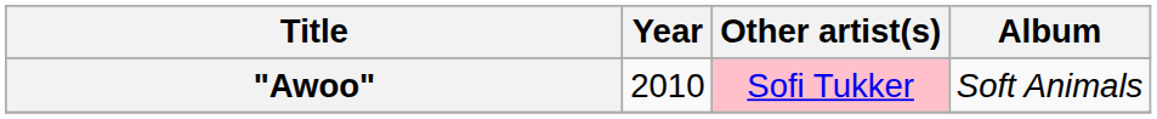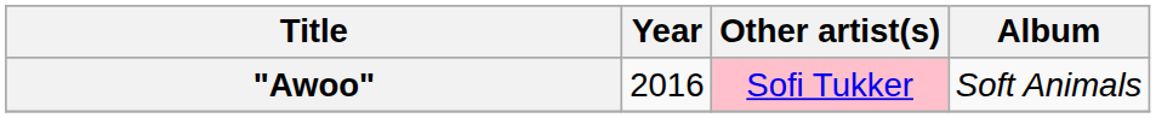"Awoo" | Year: 2010 -> 2016
